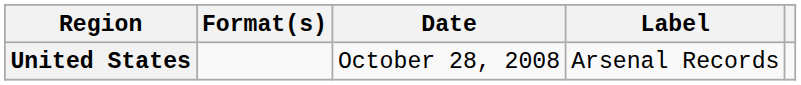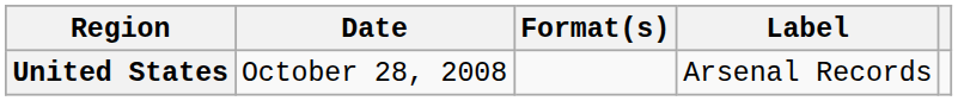columns swapped: Date <-> Format(s)
